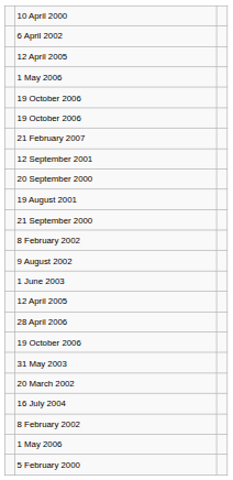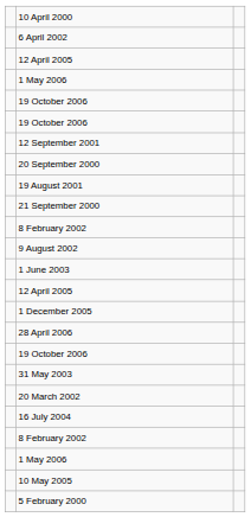- row: 21 February 2007
+ row: 1 December 2005
+ row: 10 May 2005
